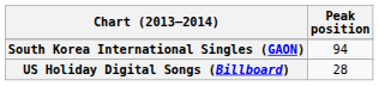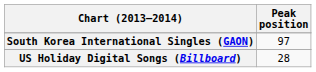South Korea International Singles (GAON) | Peak position: 94 -> 97
